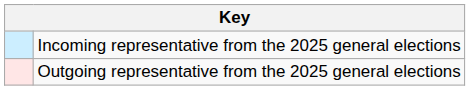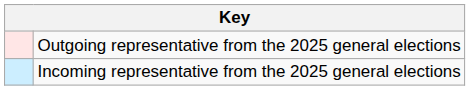rows swapped: Outgoing representative from the 2025 general elections <-> Incoming representative from the 2025 general elections
